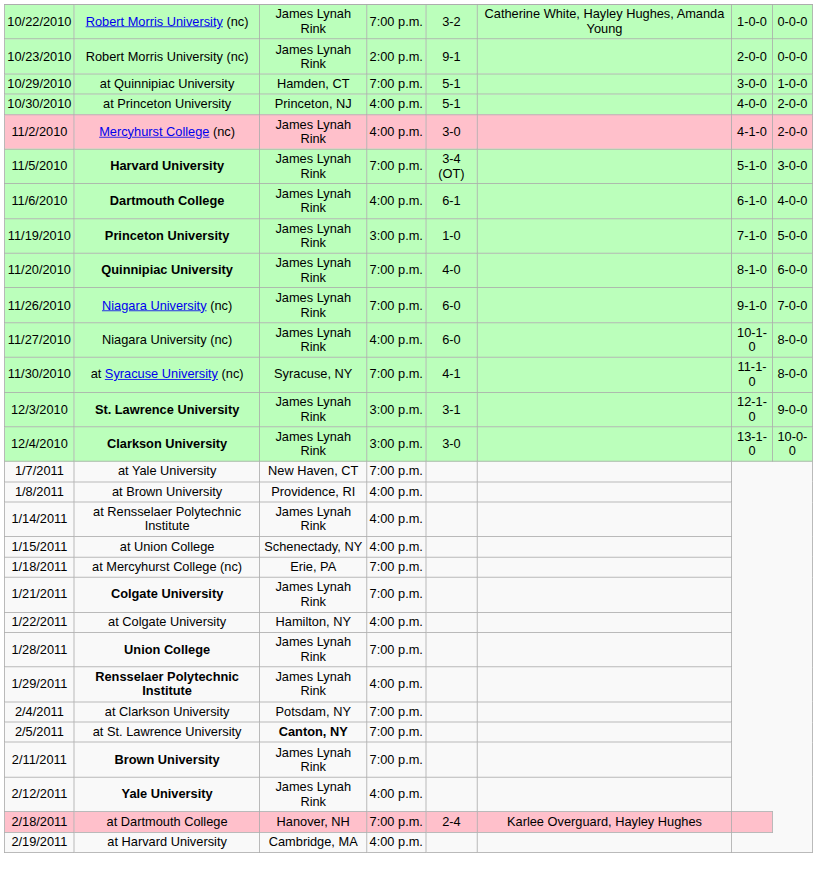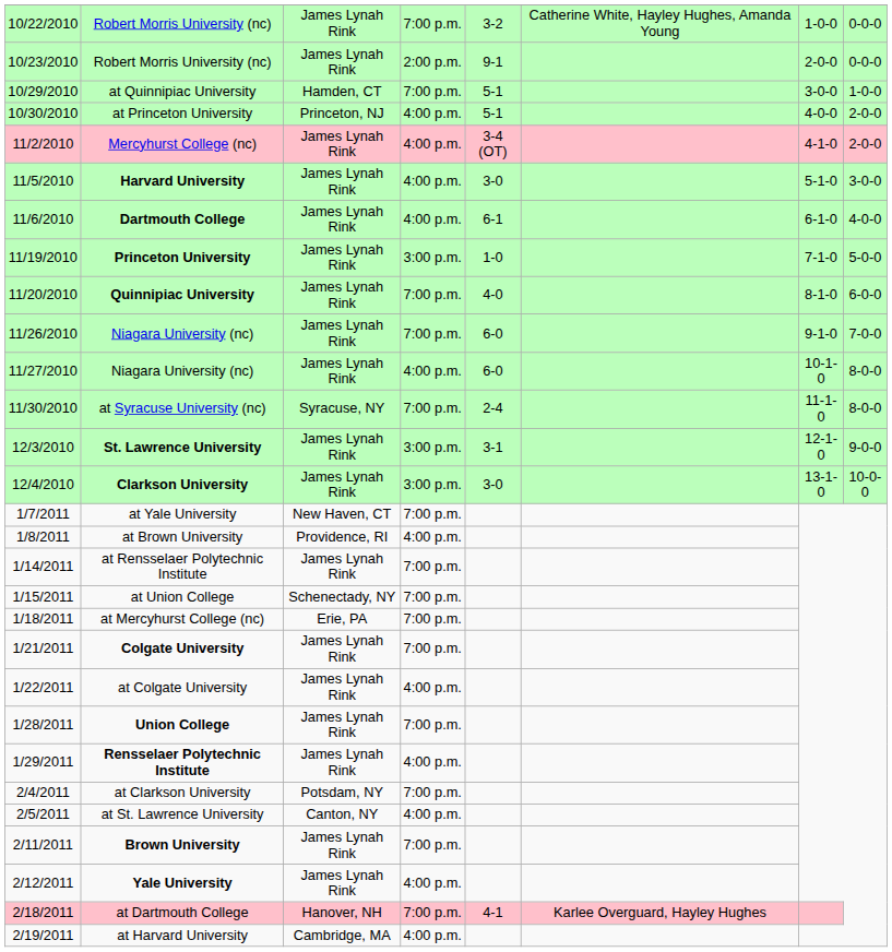Mercyhurst College (nc) | column 5: 3-0 -> 3-4 (OT)
Harvard University | column 4: 7:00 p.m. -> 4:00 p.m.
Harvard University | column 5: 3-4 (OT) -> 3-0
at Syracuse University (nc) | column 5: 4-1 -> 2-4
at Rensselaer Polytechnic Institute | column 4: 4:00 p.m. -> 7:00 p.m.
at Union College | column 4: 4:00 p.m. -> 7:00 p.m.
at Colgate University | column 3: Hamilton, NY -> James Lynah Rink
at St. Lawrence University | column 3: bold -> normal
at St. Lawrence University | column 4: 7:00 p.m. -> 4:00 p.m.
at Dartmouth College | column 5: 2-4 -> 4-1
